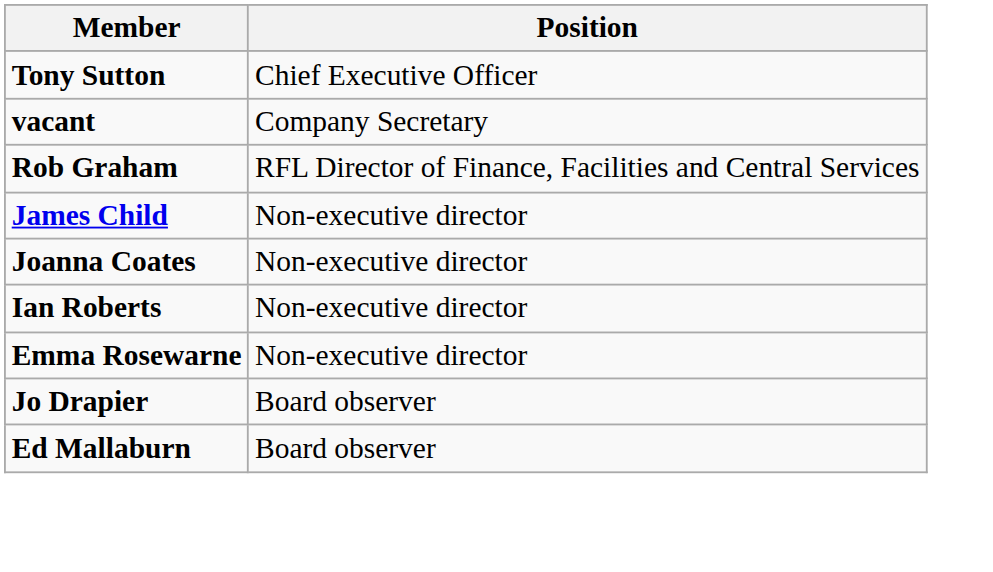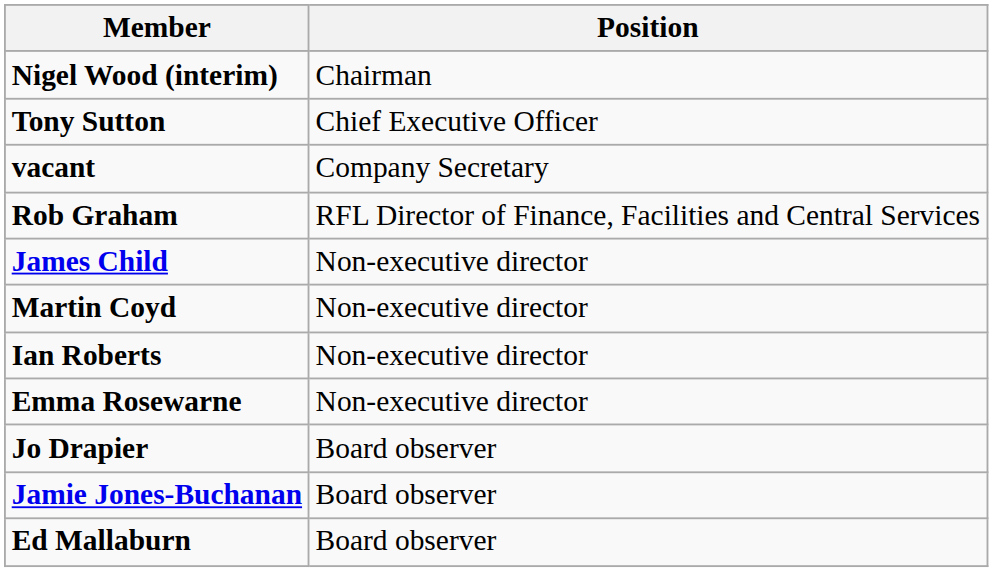+ row: Nigel Wood (interim) | Chairman
- row: Joanna Coates | Non-executive director
+ row: Martin Coyd | Non-executive director
+ row: Jamie Jones-Buchanan | Board observer
